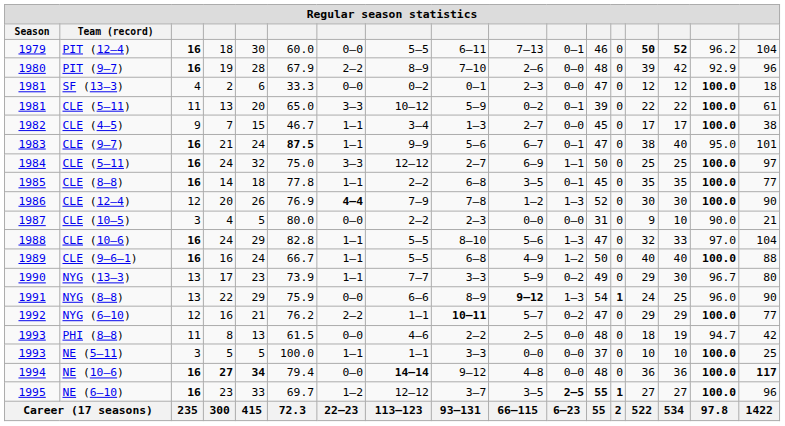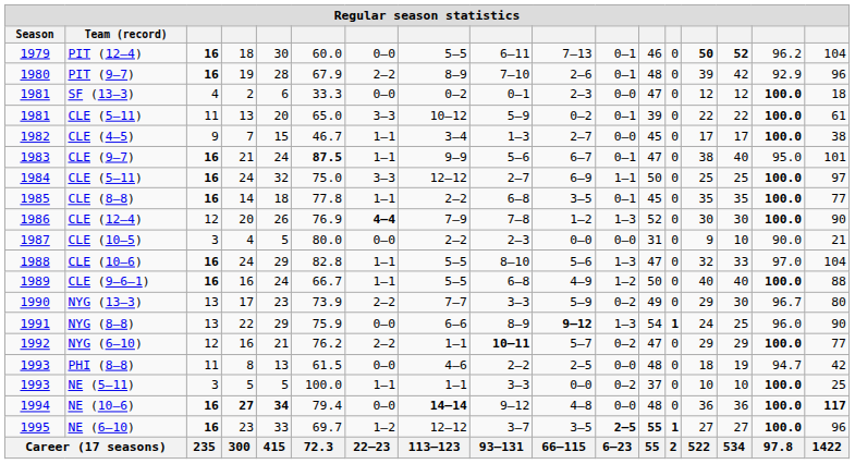PIT (9–7) | column 11: 0–0 -> 0–1
NYG (13–3) | column 7: 1–1 -> 2–2
NE (5–11) | column 11: 0–0 -> 0–2
